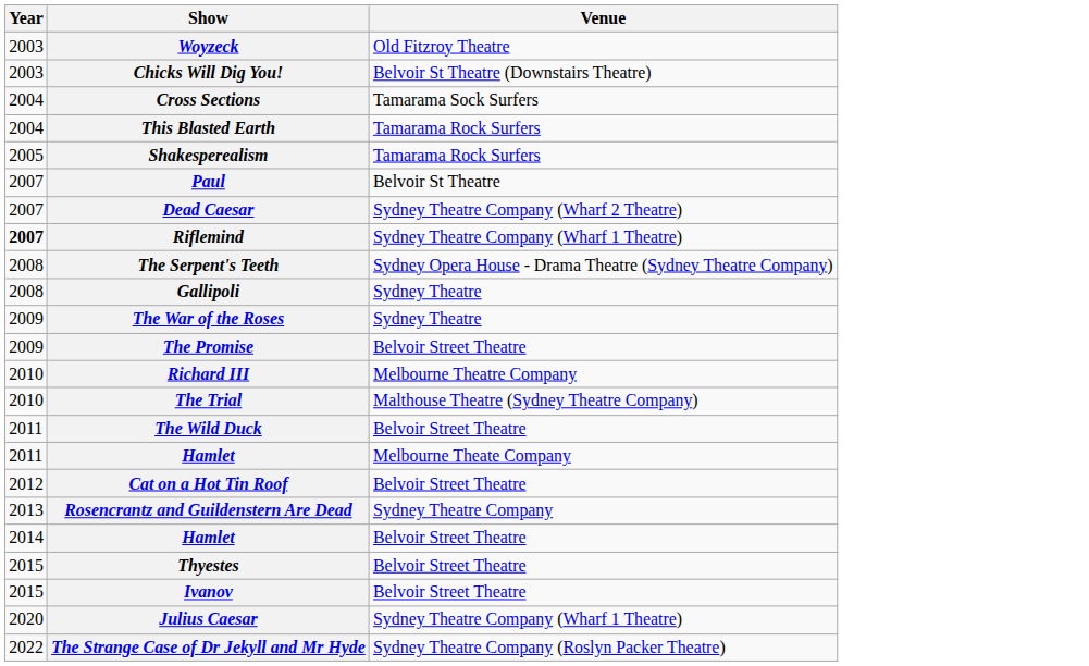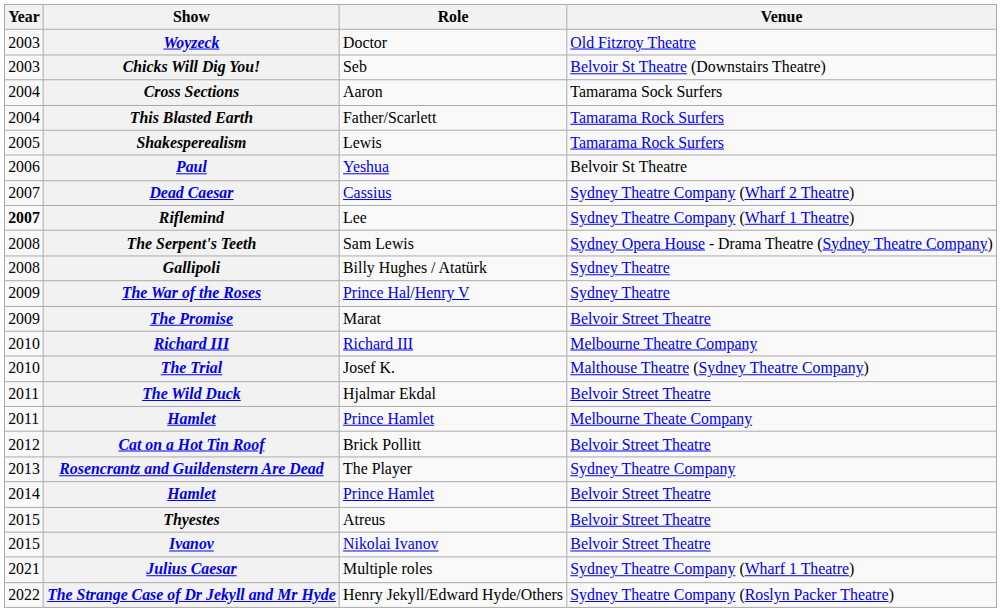+ column: Role | Doctor | Seb | Aaron | Father/Scarlett | Lewis | Yeshua | Cassius | Lee | Sam Lewis | Billy Hughes / Atatürk | Prince Hal/Henry V | Marat | Richard III | Josef K. | Hjalmar Ekdal | Prince Hamlet | Brick Pollitt | The Player | Prince Hamlet | Atreus | Nikolai Ivanov | Multiple roles | Henry Jekyll/Edward Hyde/Others
Paul | Year: 2007 -> 2006
Julius Caesar | Year: 2020 -> 2021
